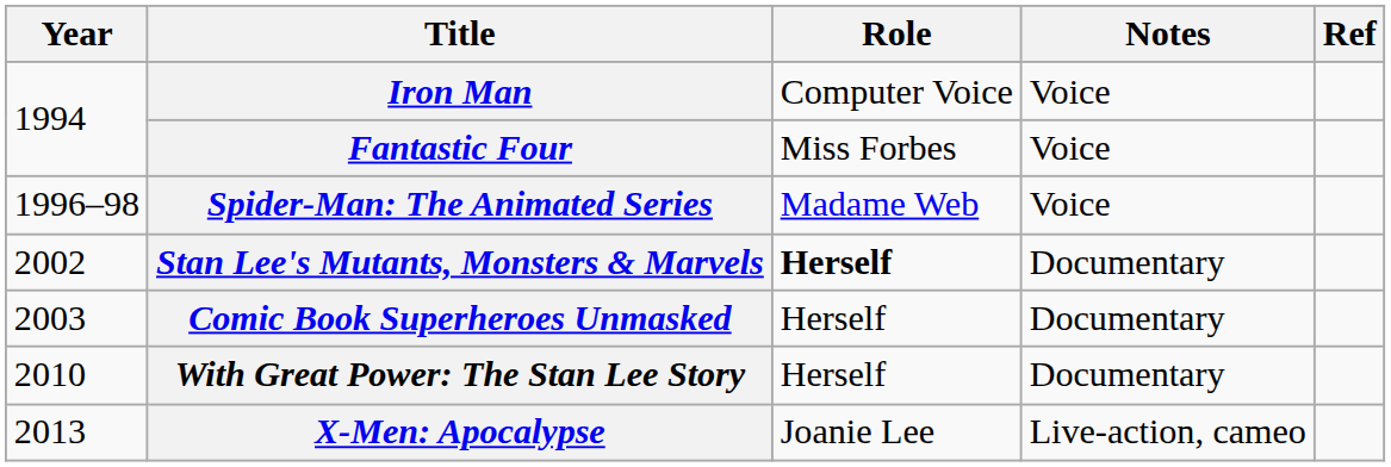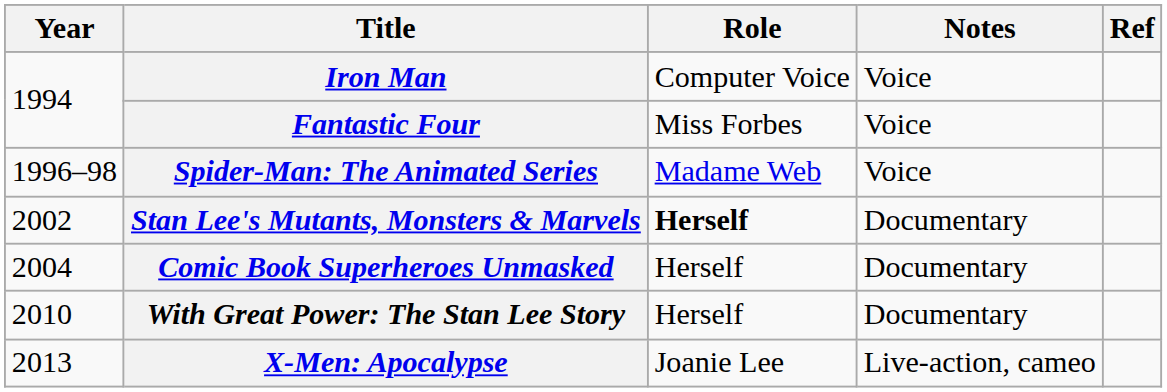Comic Book Superheroes Unmasked | Year: 2003 -> 2004
